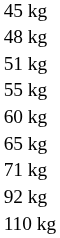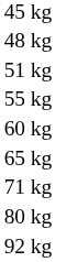+ row: 80 kg
- row: 110 kg
